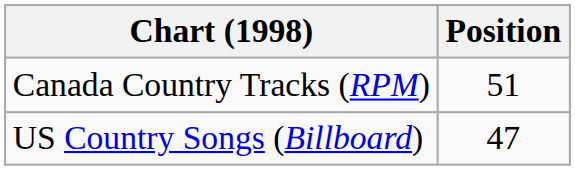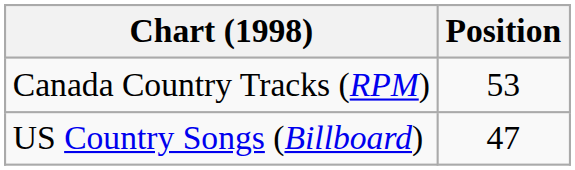Canada Country Tracks (RPM) | Position: 51 -> 53
